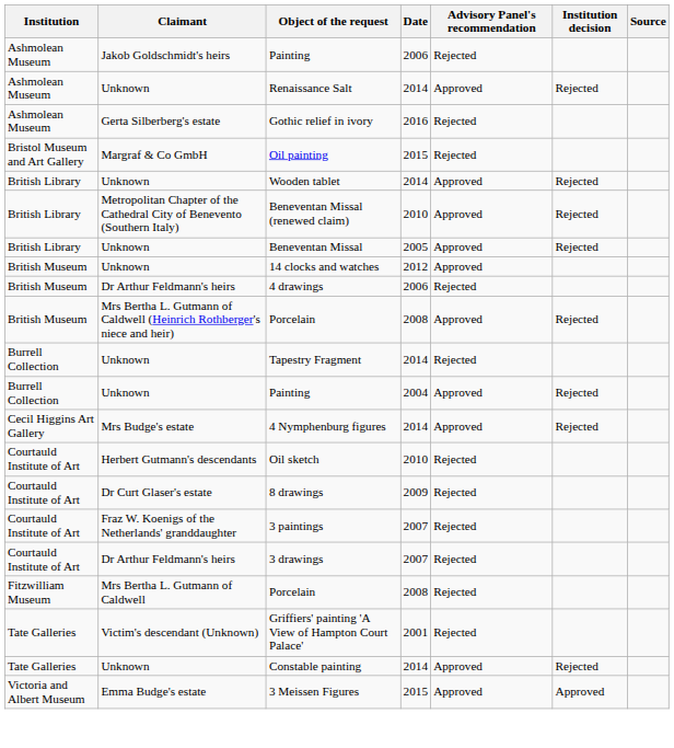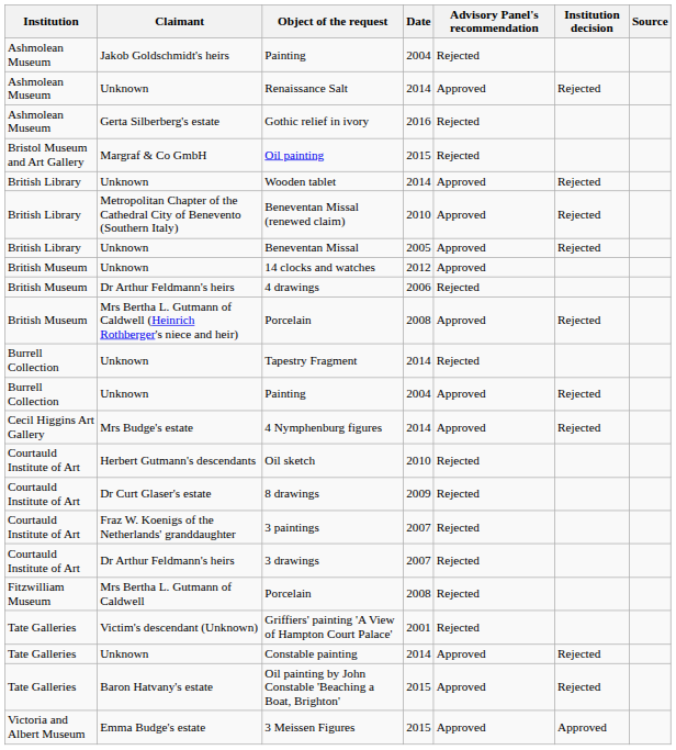Jakob Goldschmidt's heirs / Painting | Date: 2006 -> 2004
+ row: Tate Galleries | Baron Hatvany's estate | Oil painting by John Constable 'Beaching a Boat, Brighton' | 2015 | Approved | Rejected
